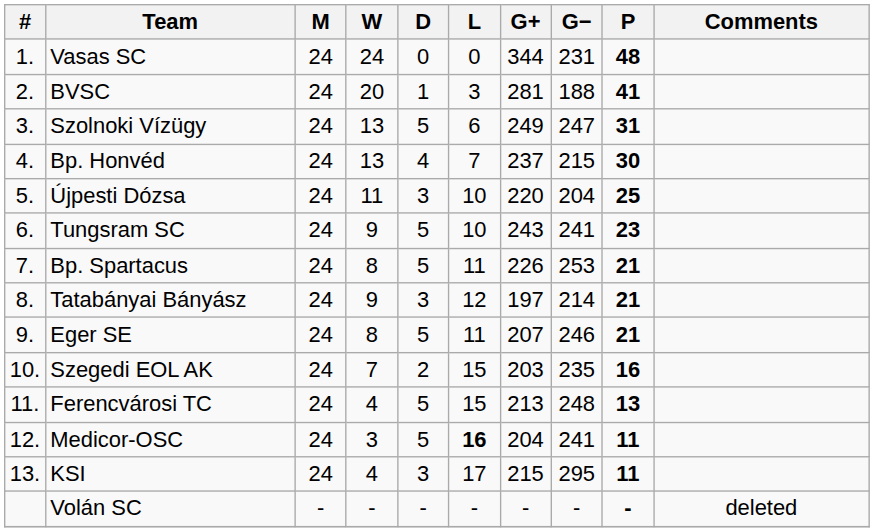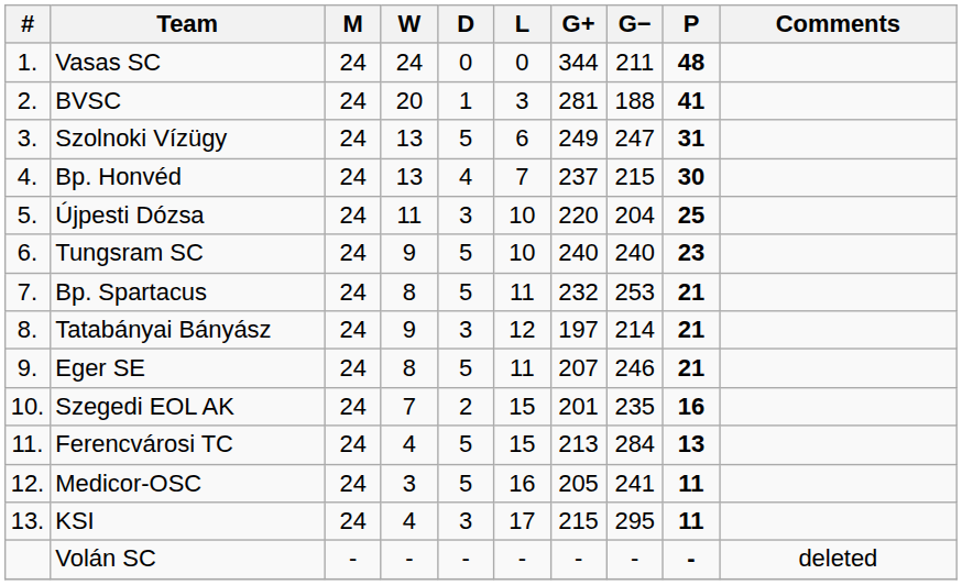Vasas SC | G−: 231 -> 211
Tungsram SC | G+: 243 -> 240
Tungsram SC | G−: 241 -> 240
Bp. Spartacus | G+: 226 -> 232
Szegedi EOL AK | G+: 203 -> 201
Ferencvárosi TC | G−: 248 -> 284
Medicor-OSC | L: bold -> normal
Medicor-OSC | G+: 204 -> 205
